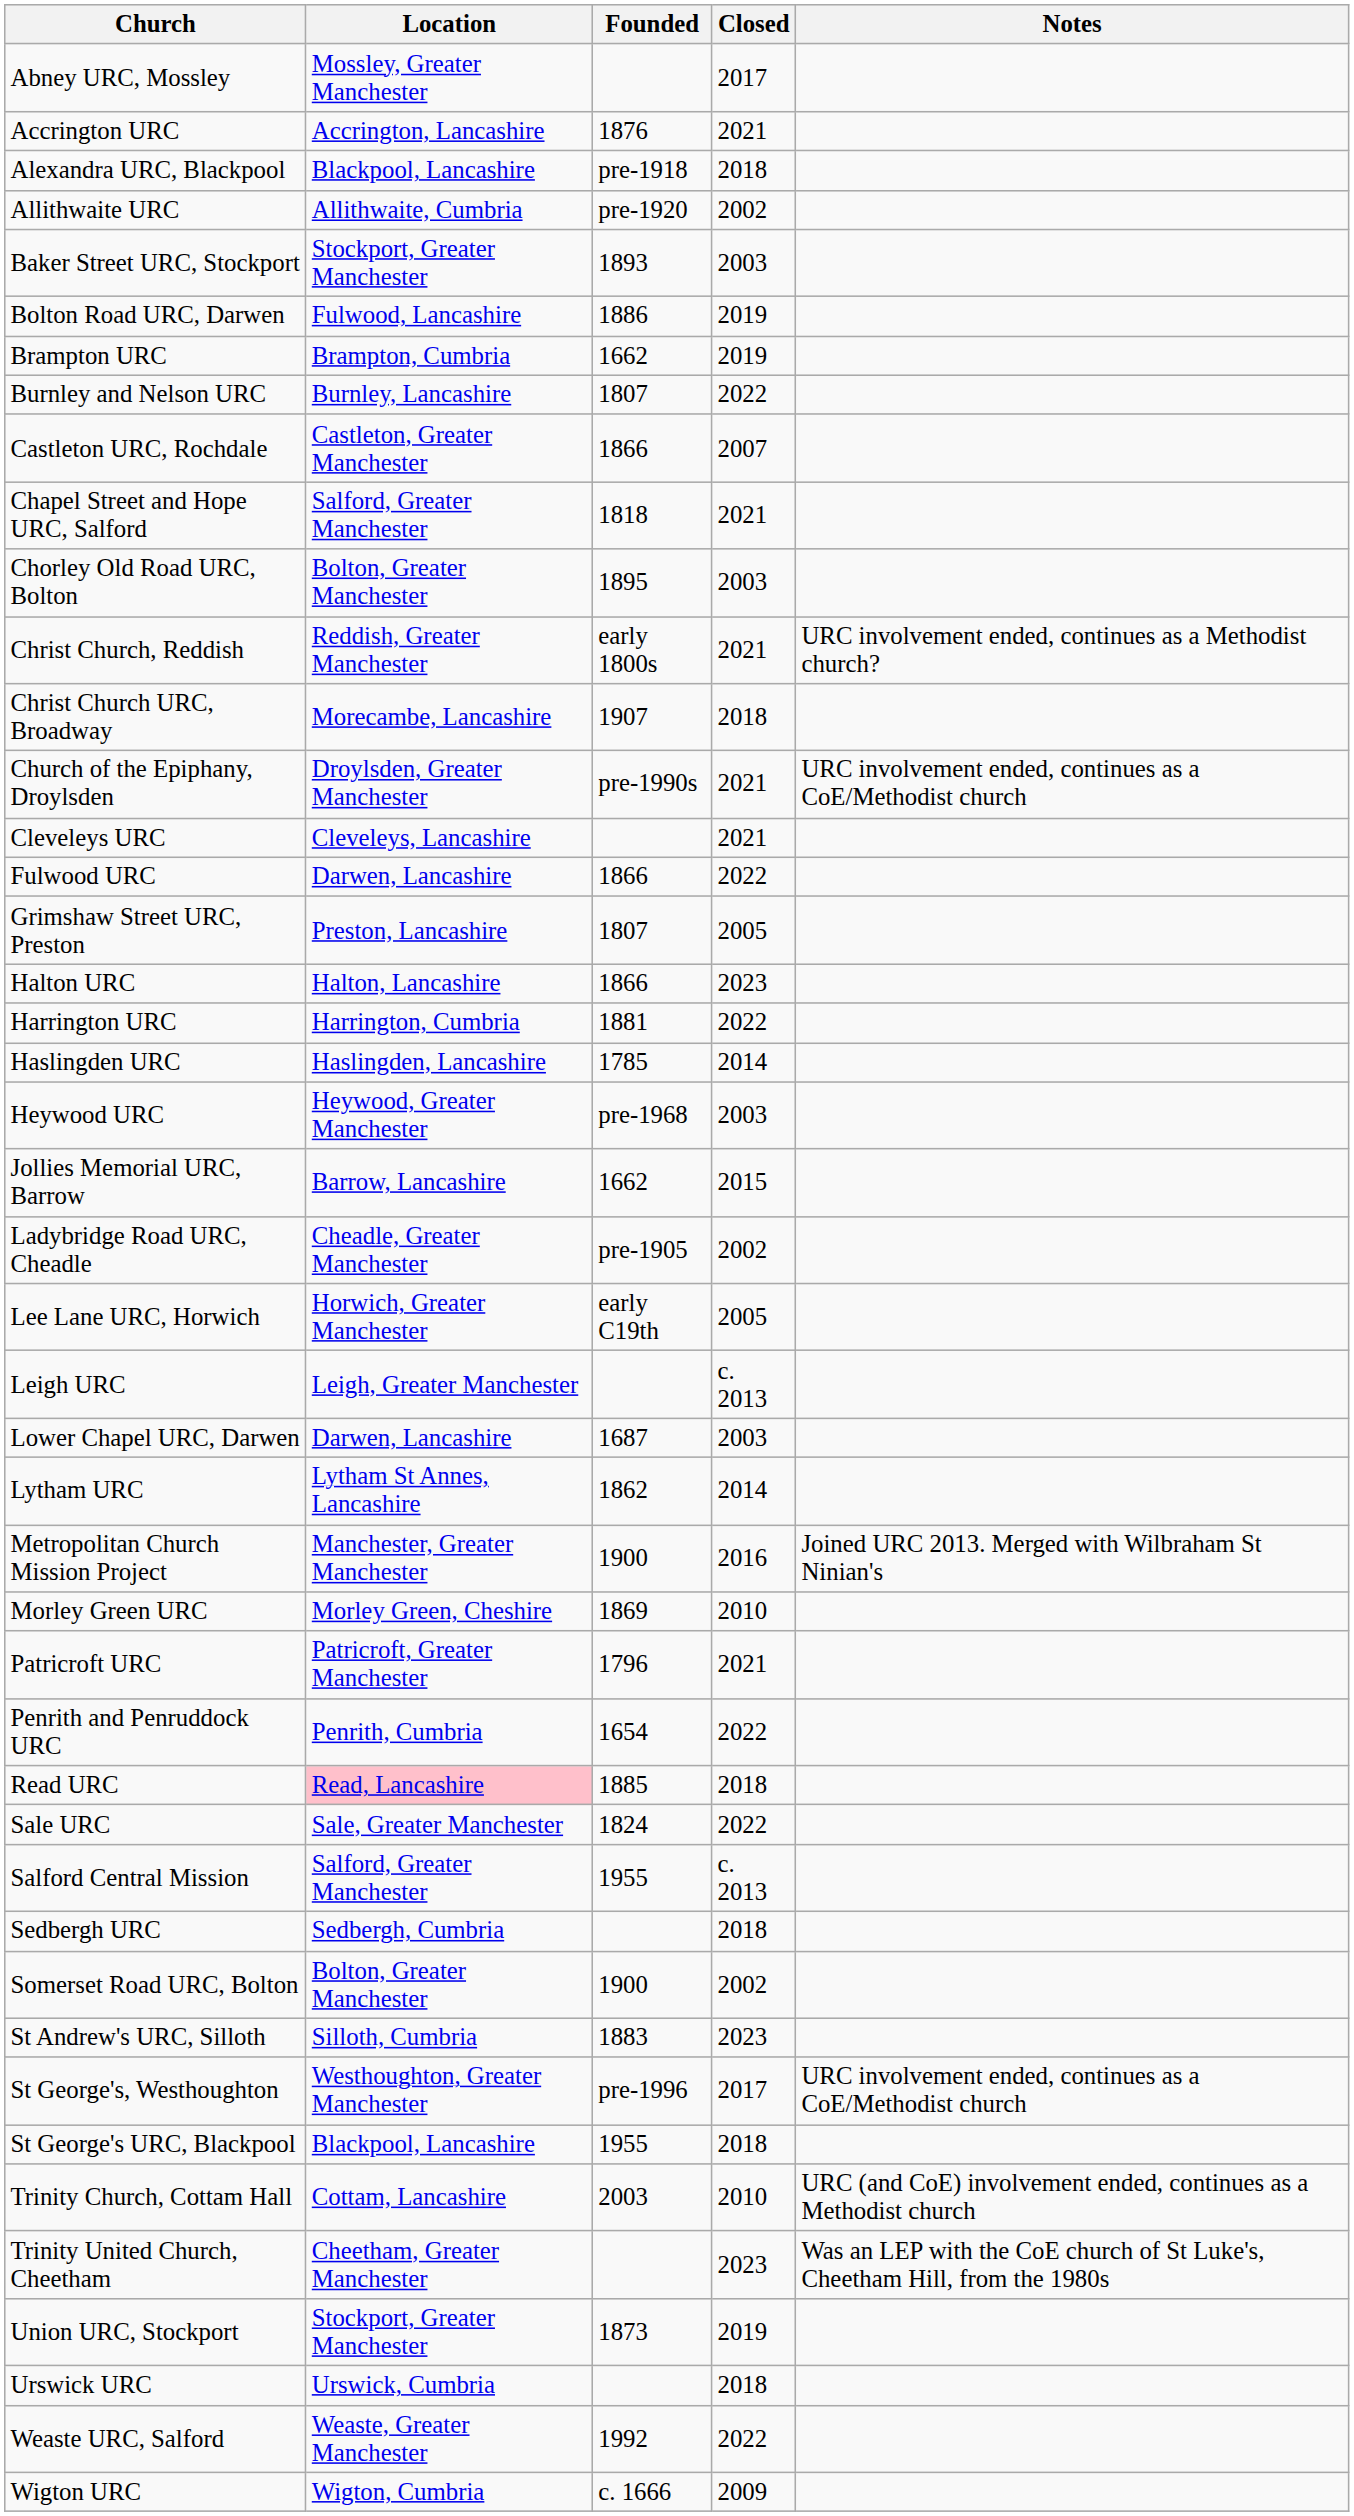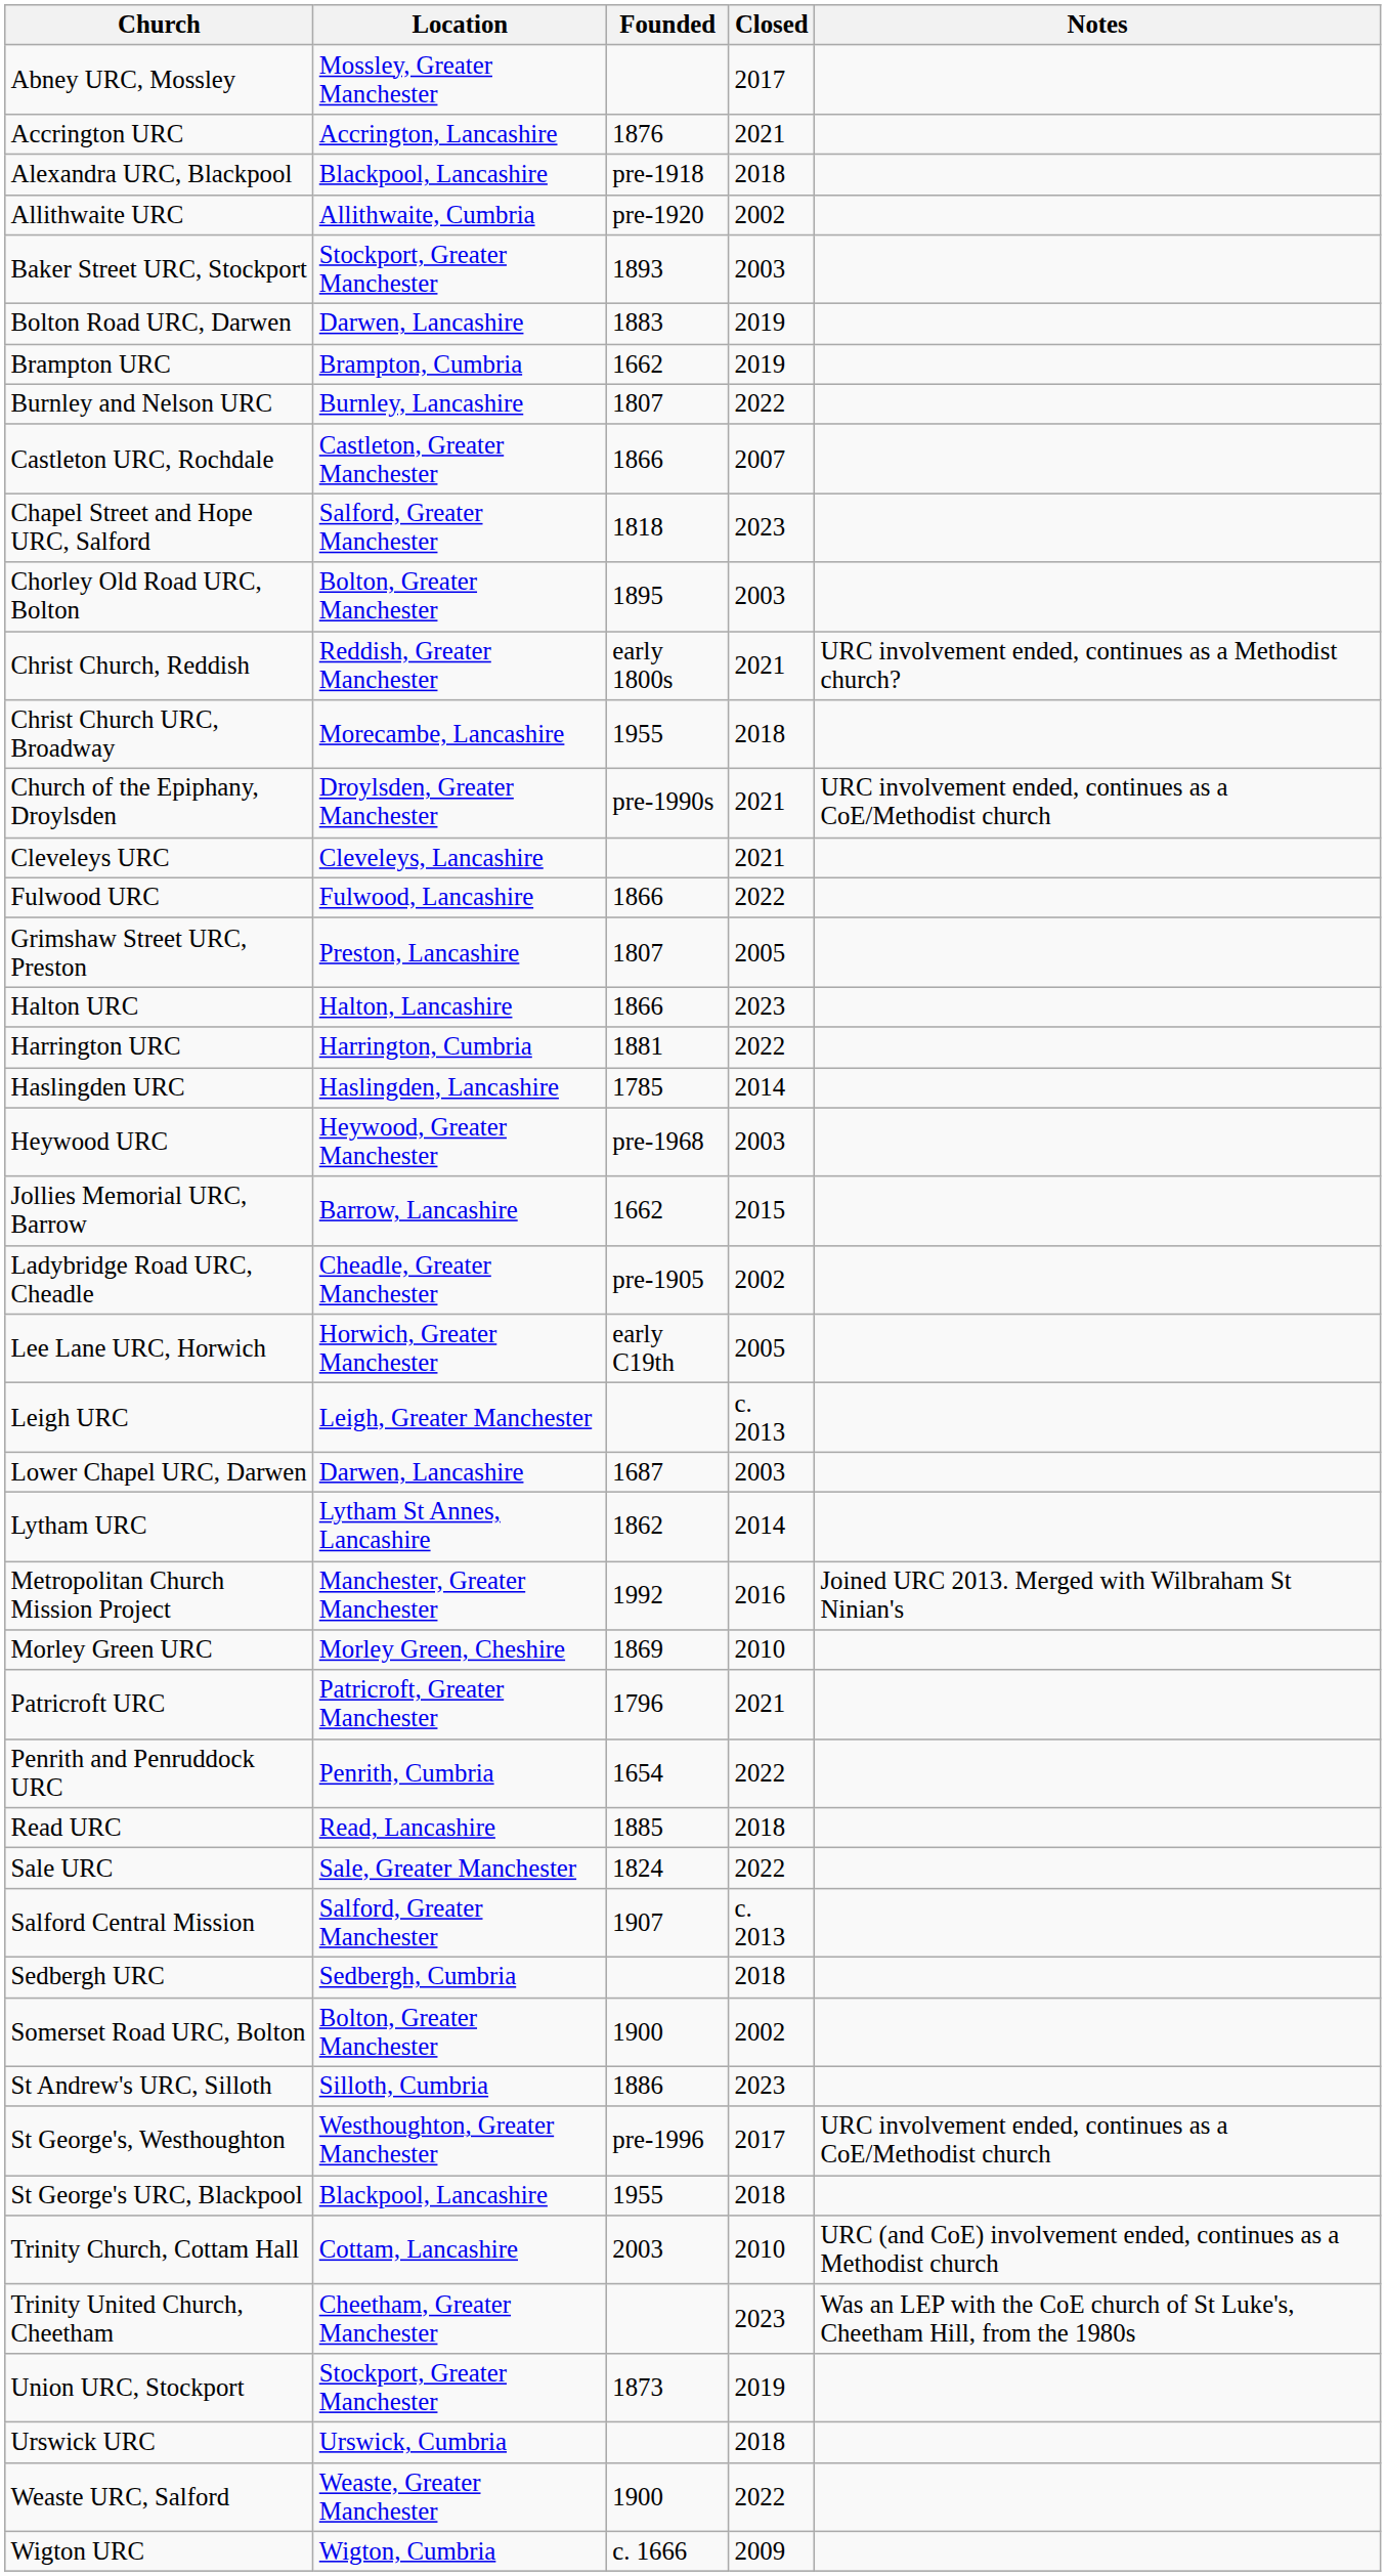Bolton Road URC, Darwen | Location: Fulwood, Lancashire -> Darwen, Lancashire
Bolton Road URC, Darwen | Founded: 1886 -> 1883
Chapel Street and Hope URC, Salford | Closed: 2021 -> 2023
Christ Church URC, Broadway | Founded: 1907 -> 1955
Fulwood URC | Location: Darwen, Lancashire -> Fulwood, Lancashire
Metropolitan Church Mission Project | Founded: 1900 -> 1992
Read URC | Location: pink background -> no background
Salford Central Mission | Founded: 1955 -> 1907
St Andrew's URC, Silloth | Founded: 1883 -> 1886
Weaste URC, Salford | Founded: 1992 -> 1900
